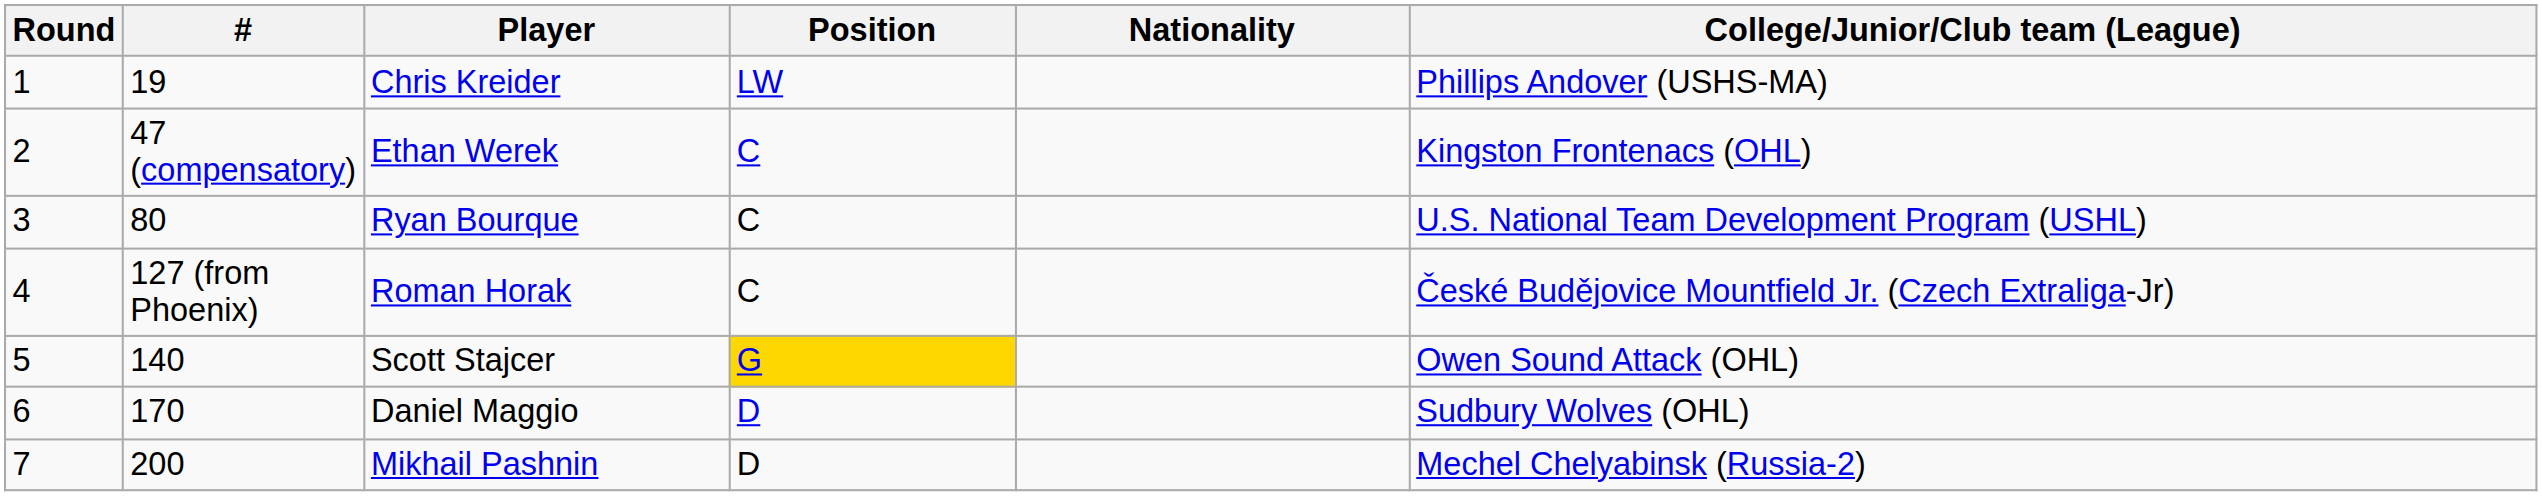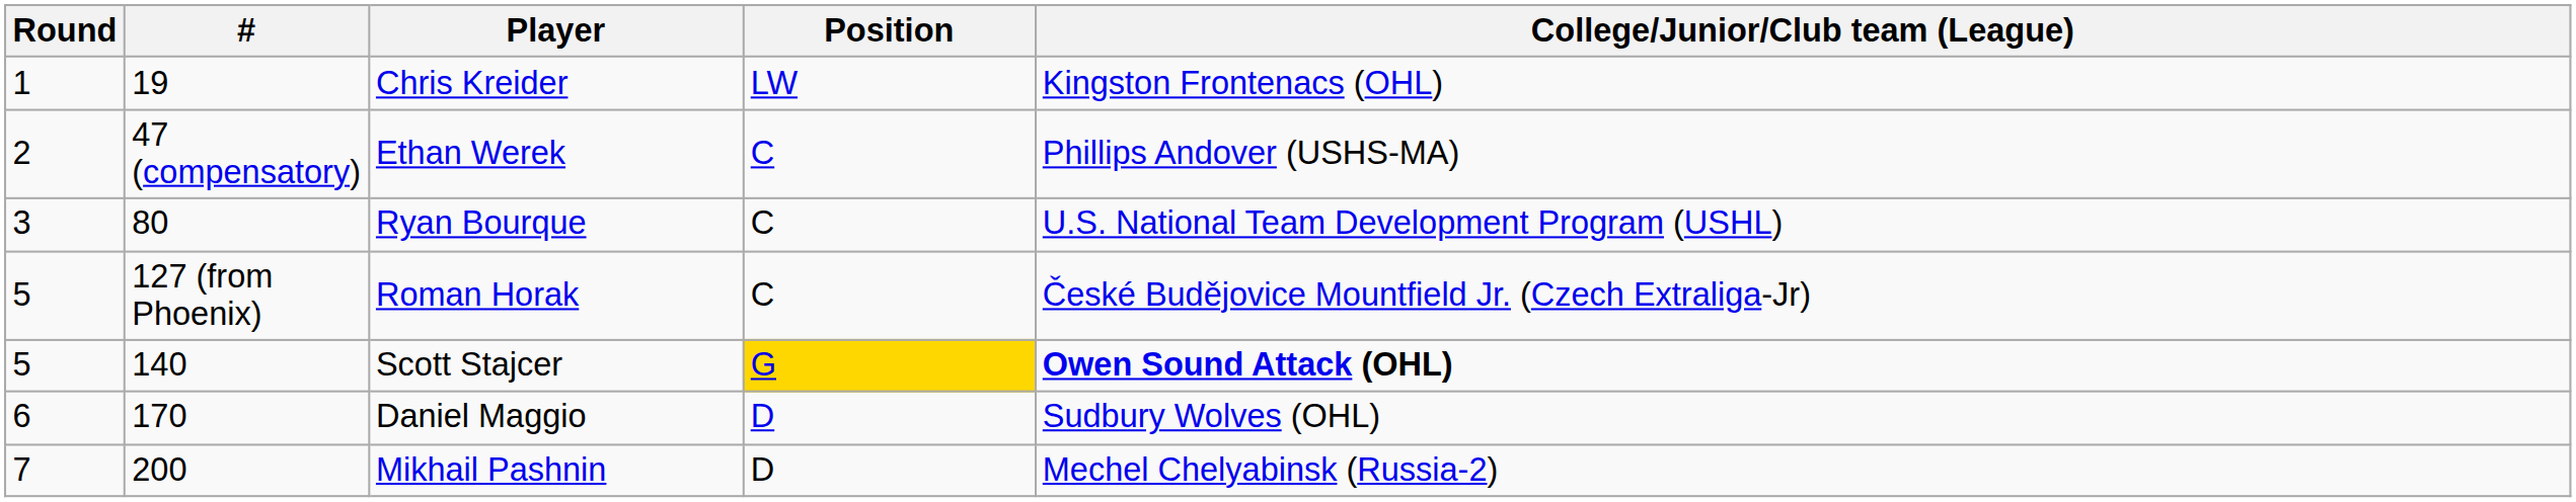- column: Nationality
Chris Kreider | College/Junior/Club team (League): Phillips Andover (USHS-MA) -> Kingston Frontenacs (OHL)
Ethan Werek | College/Junior/Club team (League): Kingston Frontenacs (OHL) -> Phillips Andover (USHS-MA)
Roman Horak | Round: 4 -> 5
Scott Stajcer | College/Junior/Club team (League): normal -> bold
